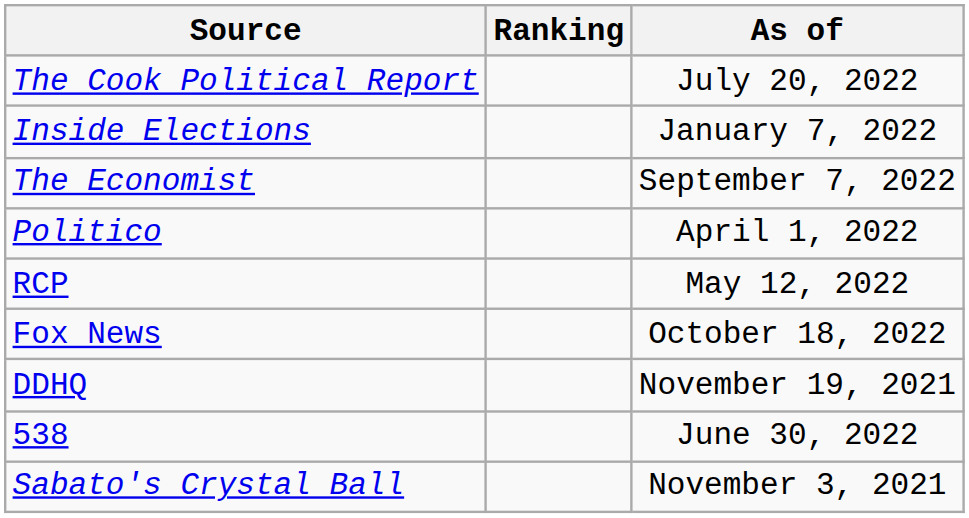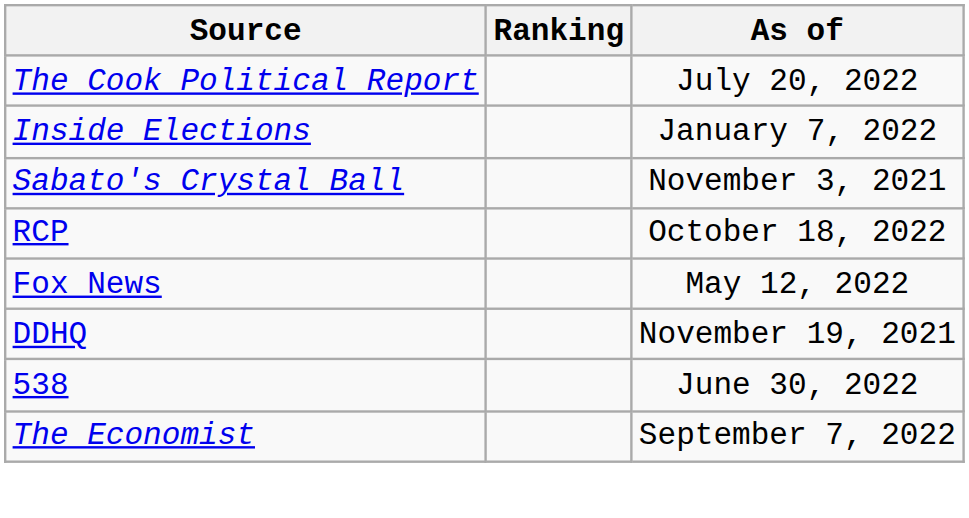rows swapped: Sabato's Crystal Ball <-> The Economist
- row: Politico | April 1, 2022
RCP | As of: May 12, 2022 -> October 18, 2022
Fox News | As of: October 18, 2022 -> May 12, 2022
